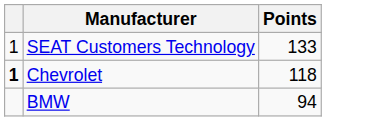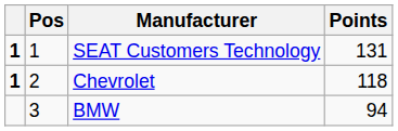+ column: Pos | 1 | 2 | 3
SEAT Customers Technology | column 1: normal -> bold
SEAT Customers Technology | Points: 133 -> 131
